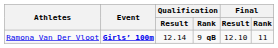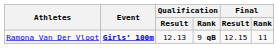Ramona Van Der Vloot | Qualification / Result: 12.14 -> 12.13
Ramona Van Der Vloot | Final / Result: 12.10 -> 12.15
